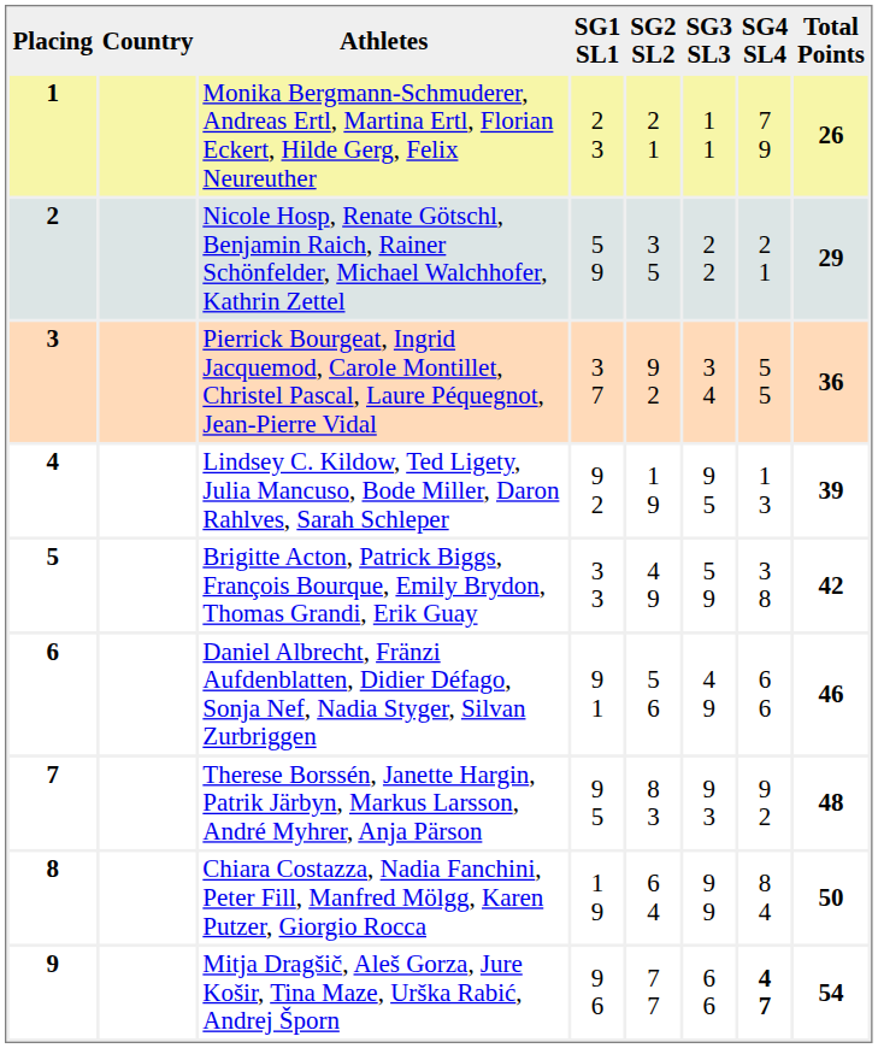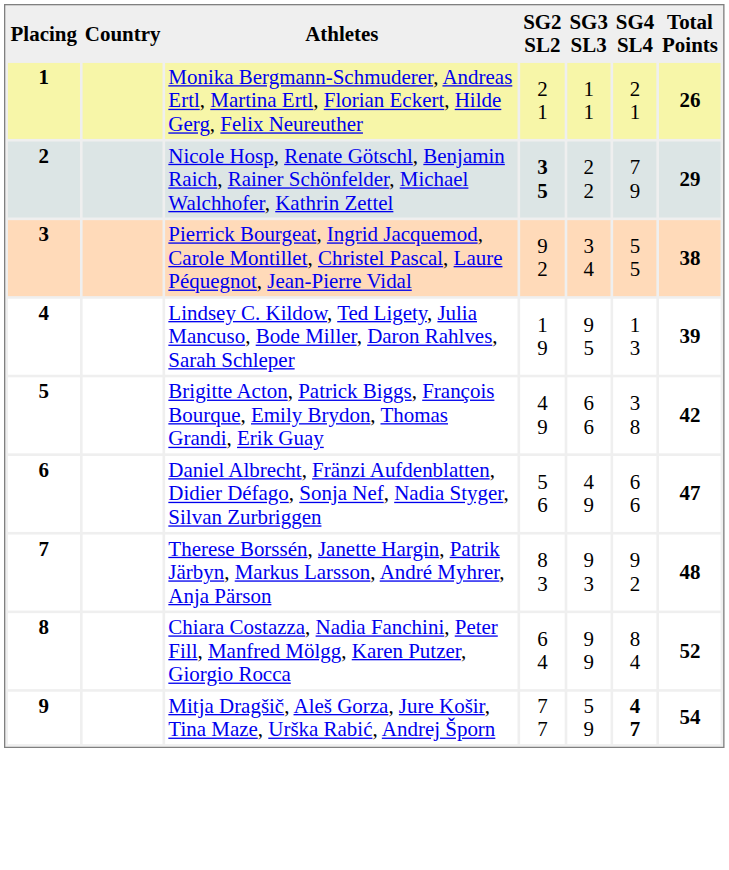- column: SG1 SL1 | 2 3 | 5 9 | 3 7 | 9 2 | 3 3 | 9 1 | 9 5 | 1 9 | 9 6
1 | SG4 SL4: 7 9 -> 2 1
2 | SG2 SL2: normal -> bold
2 | SG4 SL4: 2 1 -> 7 9
3 | Total Points: 36 -> 38
5 | SG3 SL3: 5 9 -> 6 6
6 | Total Points: 46 -> 47
8 | Total Points: 50 -> 52
9 | SG3 SL3: 6 6 -> 5 9
